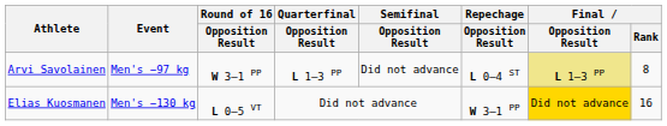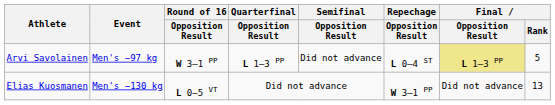Arvi Savolainen | Final / Rank: 8 -> 5
Elias Kuosmanen | Final / Opposition Result: gold background -> no background
Elias Kuosmanen | Final / Rank: 16 -> 13
